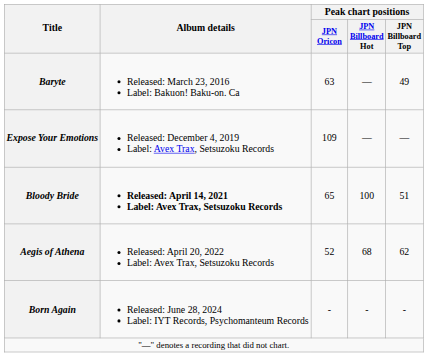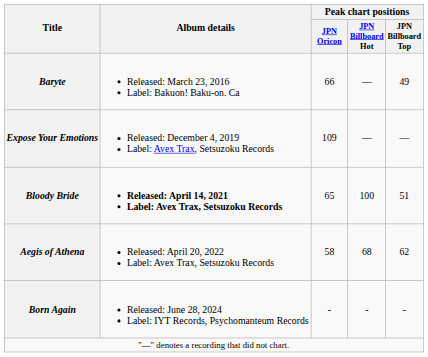Baryte | Peak chart positions / JPN Oricon: 63 -> 66
Aegis of Athena | Peak chart positions / JPN Oricon: 52 -> 58
